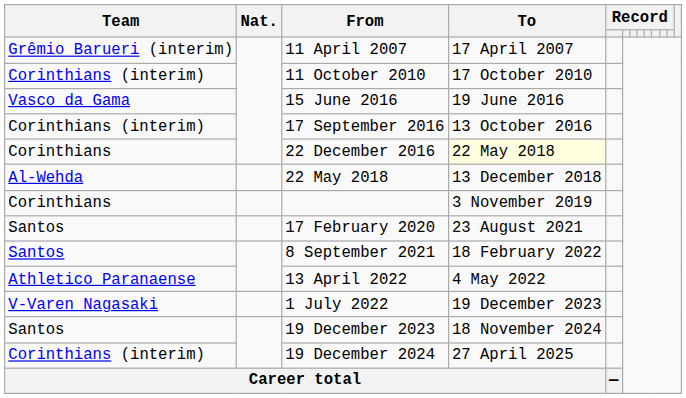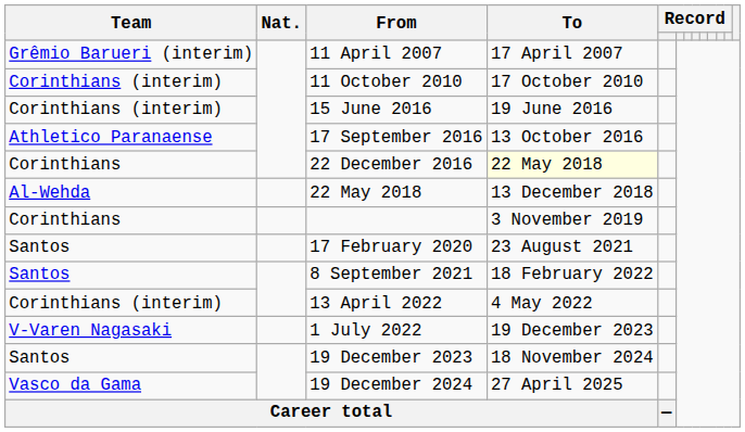15 June 2016 | Team: Vasco da Gama -> Corinthians (interim)
17 September 2016 | Team: Corinthians (interim) -> Athletico Paranaense
13 April 2022 | Team: Athletico Paranaense -> Corinthians (interim)
19 December 2024 | Team: Corinthians (interim) -> Vasco da Gama
